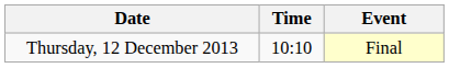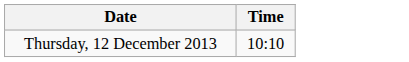- column: Event | Final
